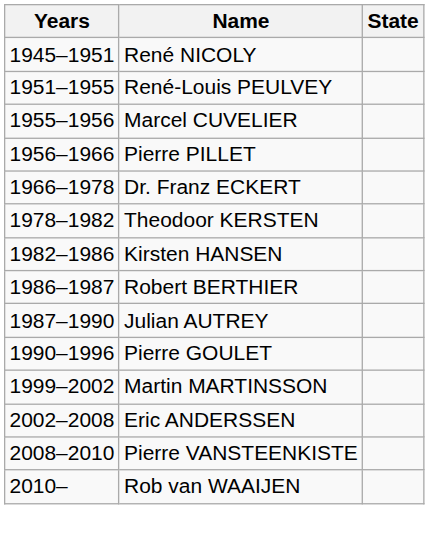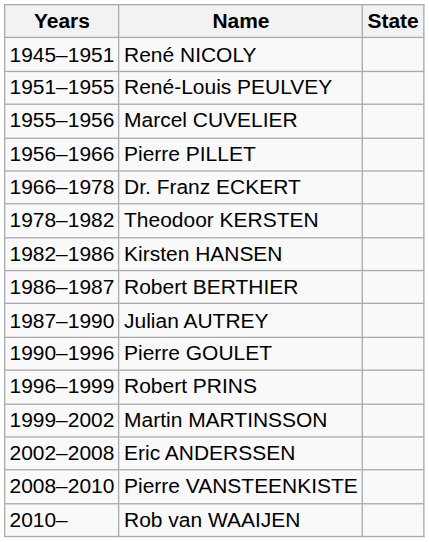+ row: 1996–1999 | Robert PRINS
